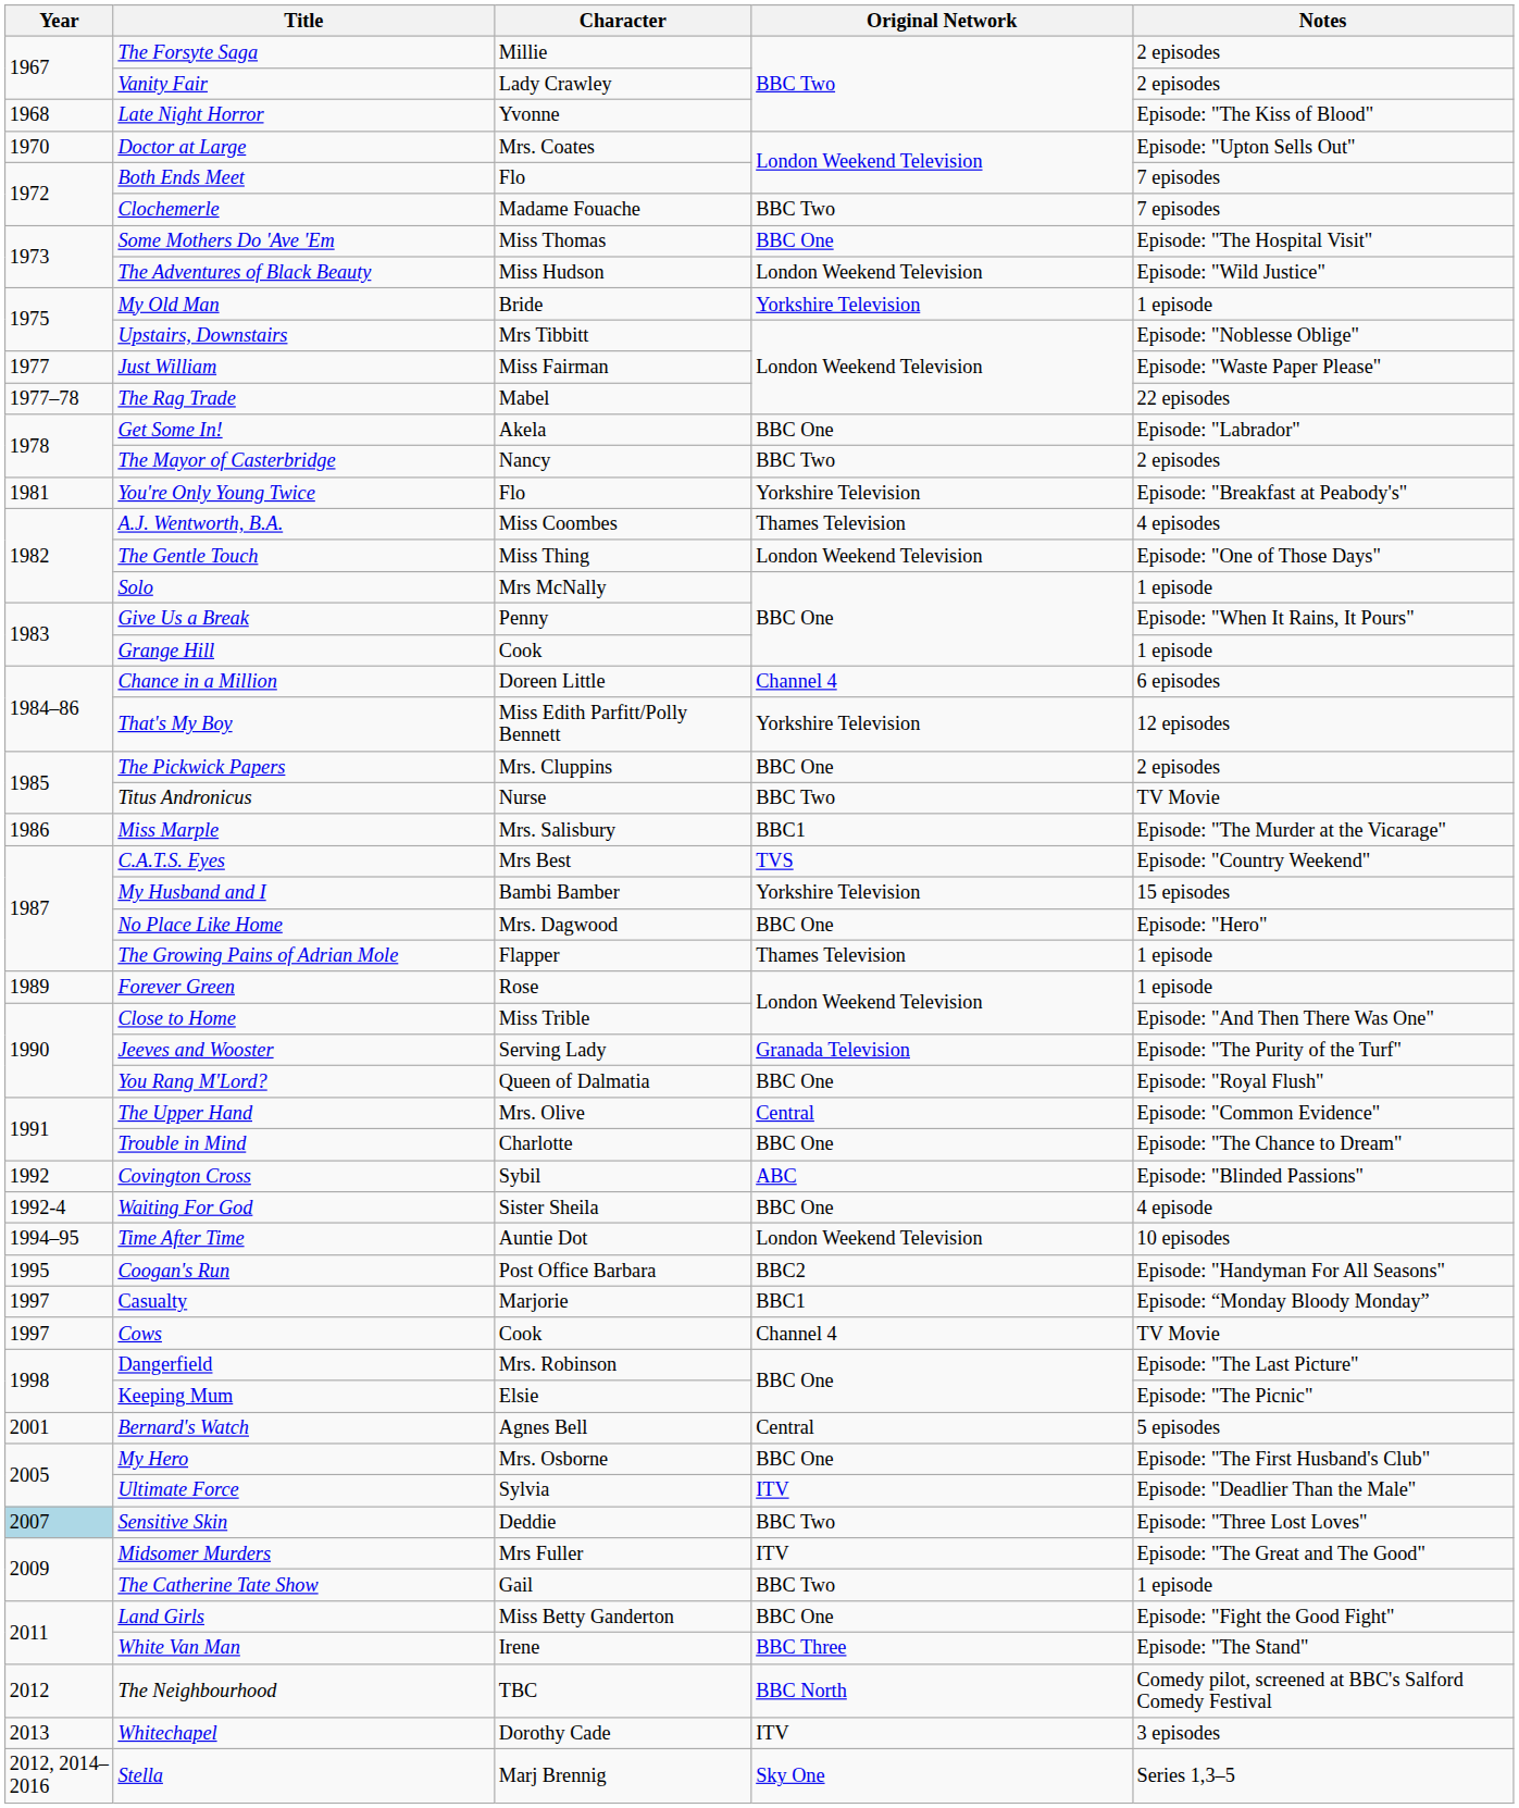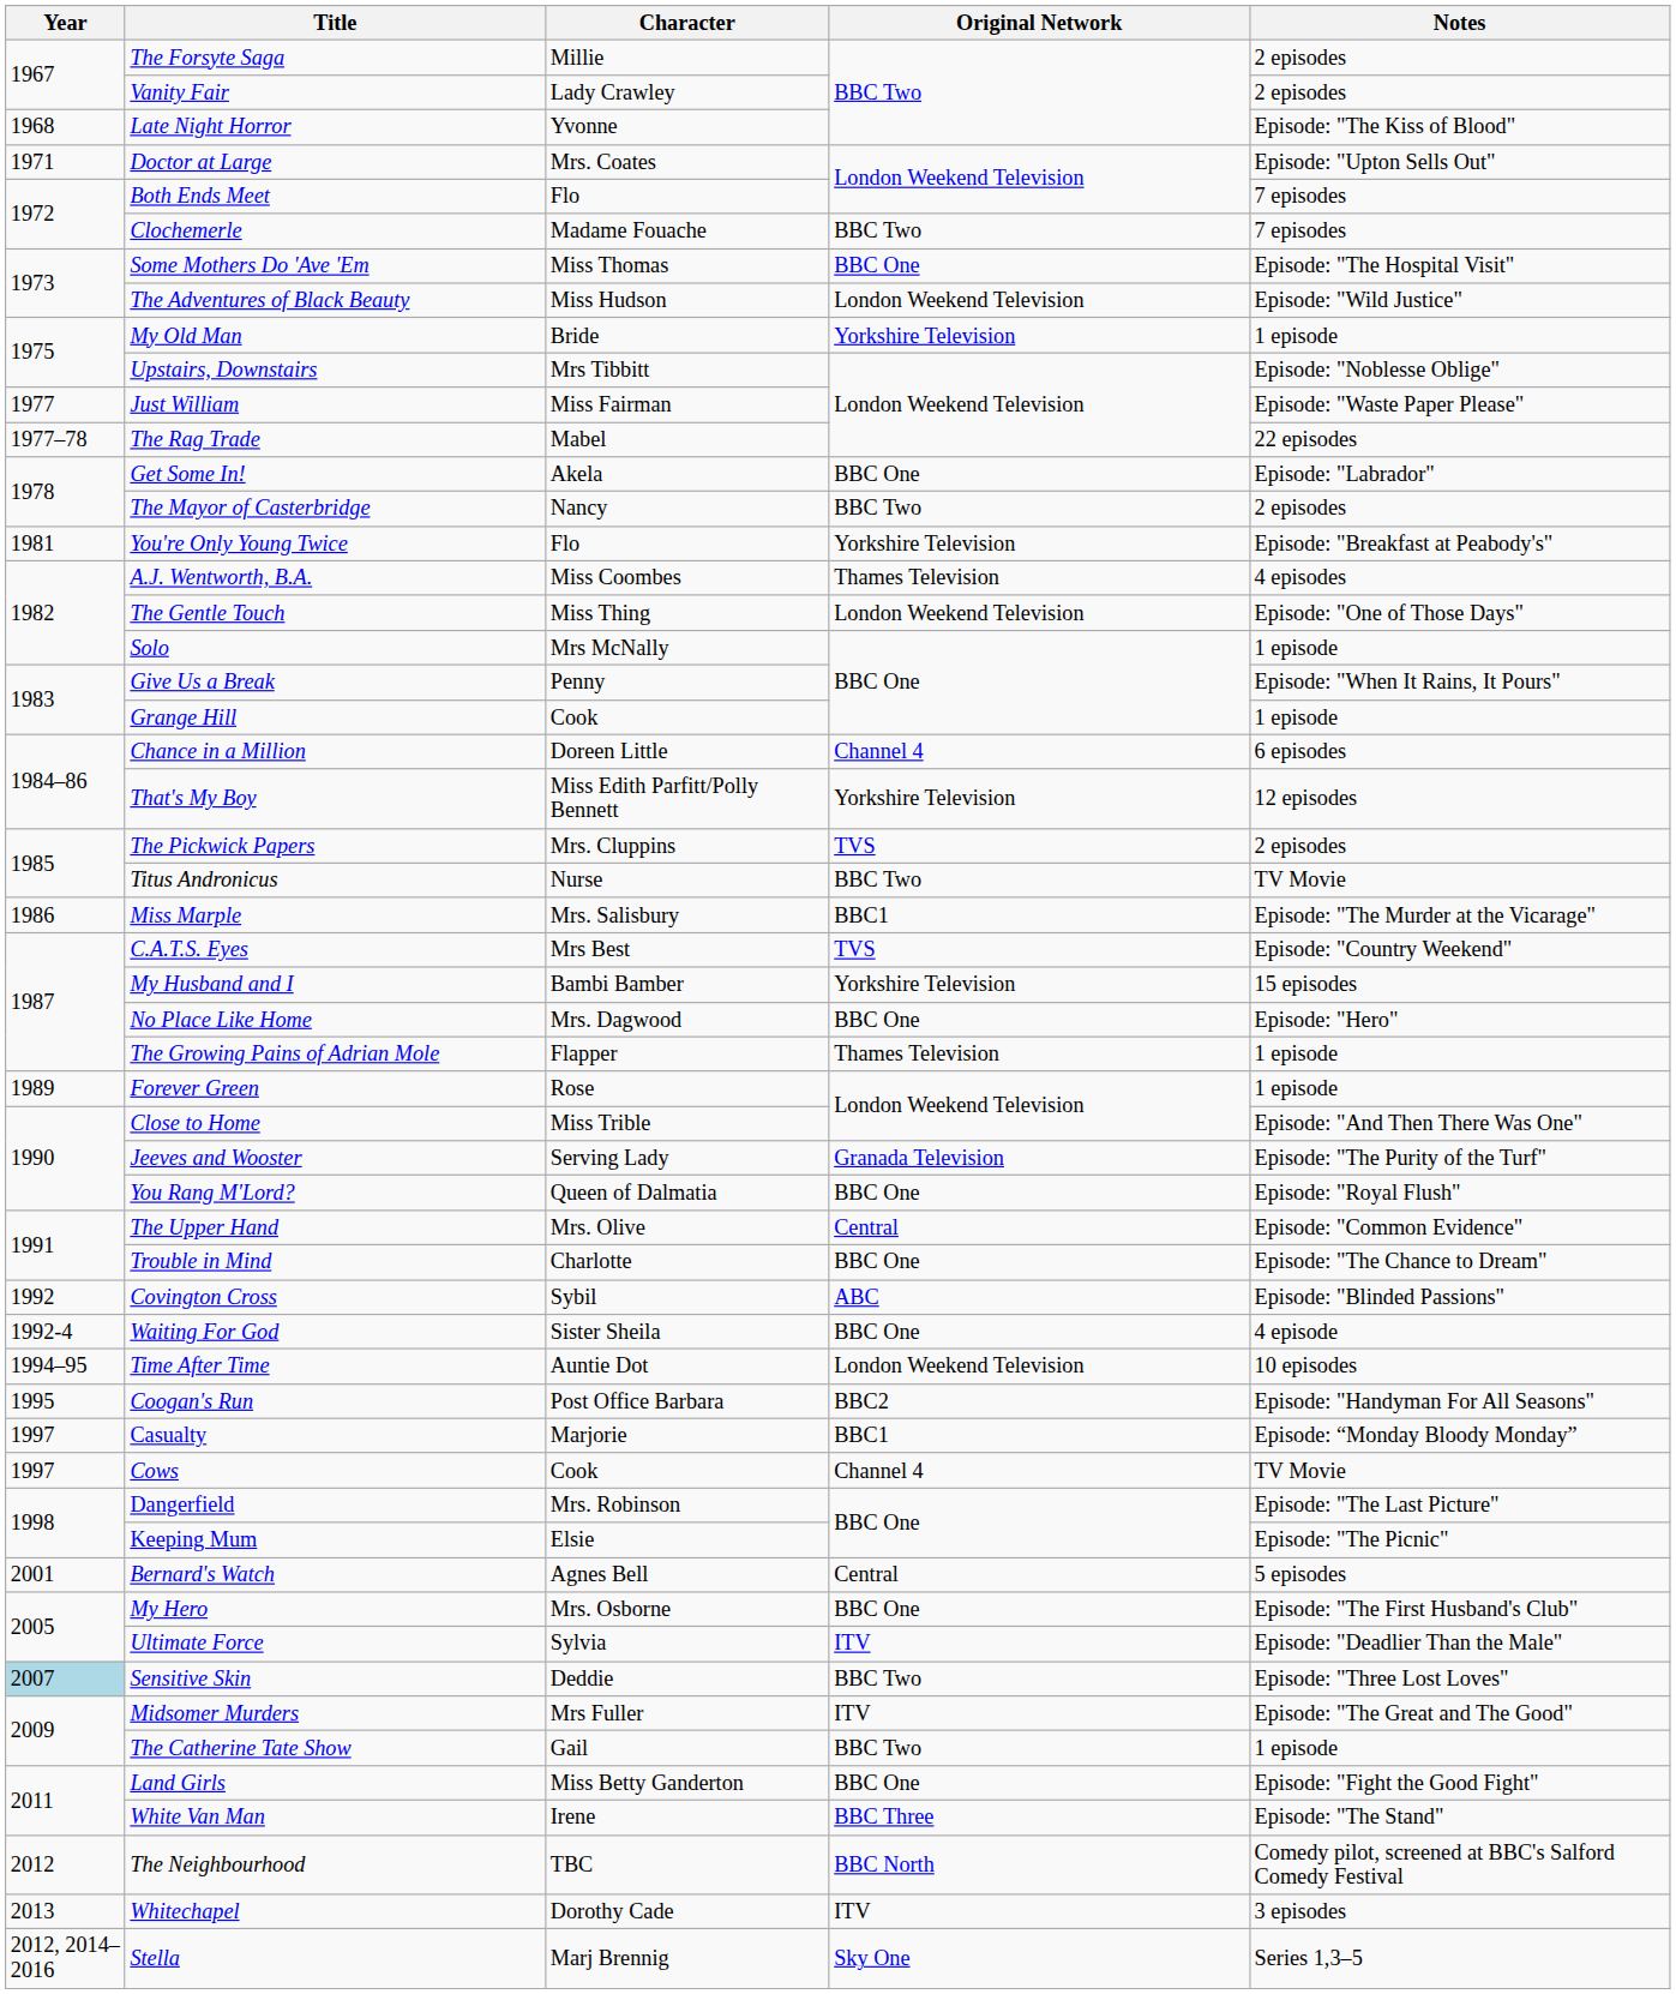Doctor at Large | Year: 1970 -> 1971
The Pickwick Papers | Original Network: BBC One -> TVS
